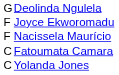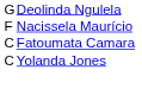- row: F | Joyce Ekworomadu
